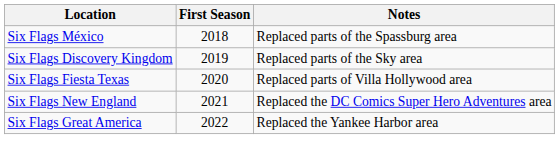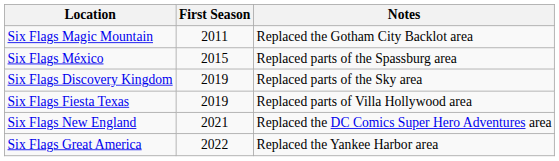+ row: Six Flags Magic Mountain | 2011 | Replaced the Gotham City Backlot area
Six Flags México | First Season: 2018 -> 2015
Six Flags Fiesta Texas | First Season: 2020 -> 2019
